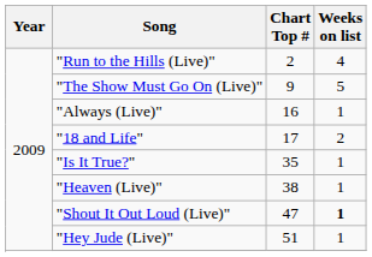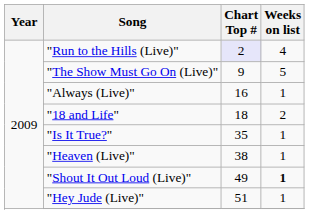"Run to the Hills (Live)" | Chart Top #: no background -> lavender background
"18 and Life" | Chart Top #: 17 -> 18
"Shout It Out Loud (Live)" | Chart Top #: 47 -> 49
